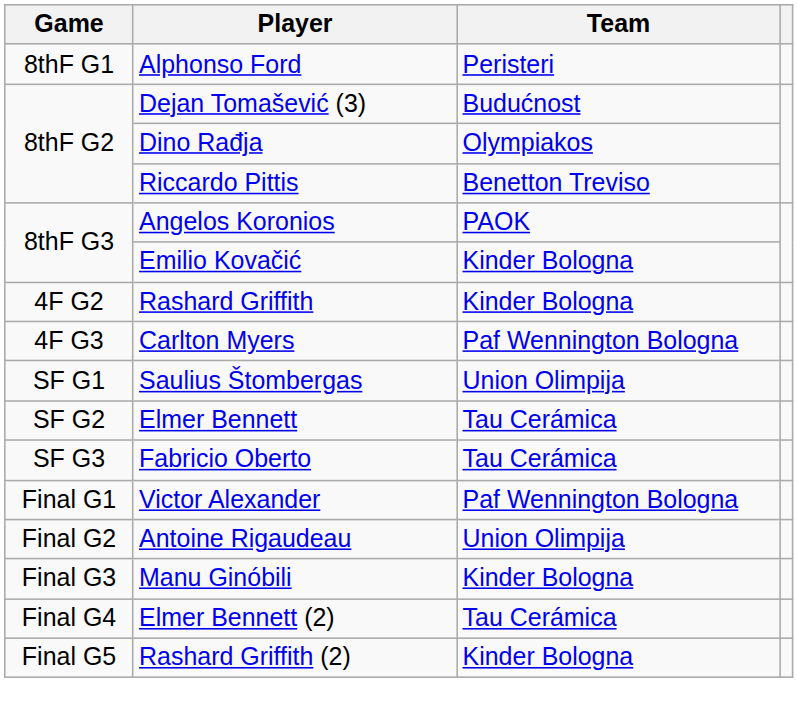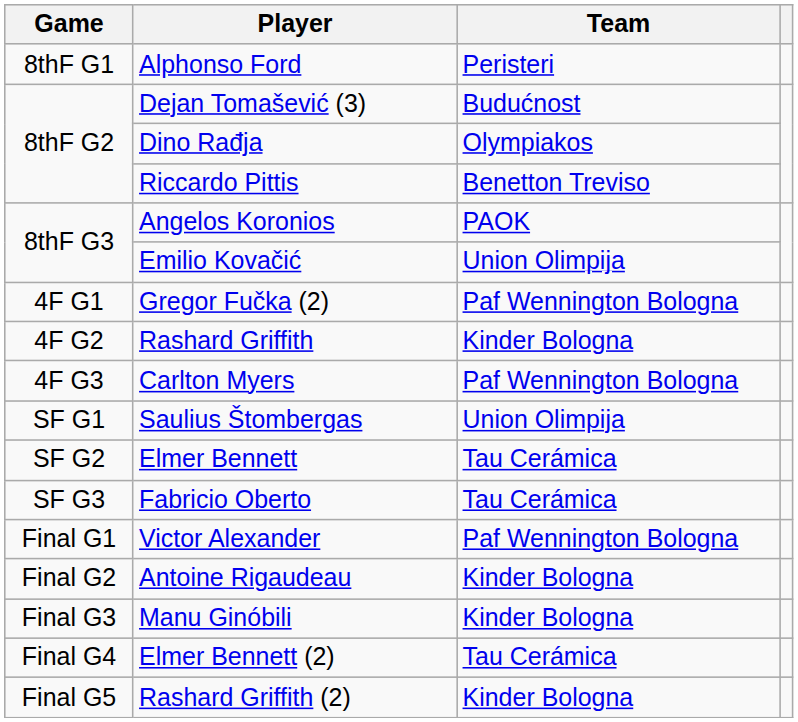Emilio Kovačić | Team: Kinder Bologna -> Union Olimpija
+ row: 4F G1 | Gregor Fučka (2) | Paf Wennington Bologna
Antoine Rigaudeau | Team: Union Olimpija -> Kinder Bologna
